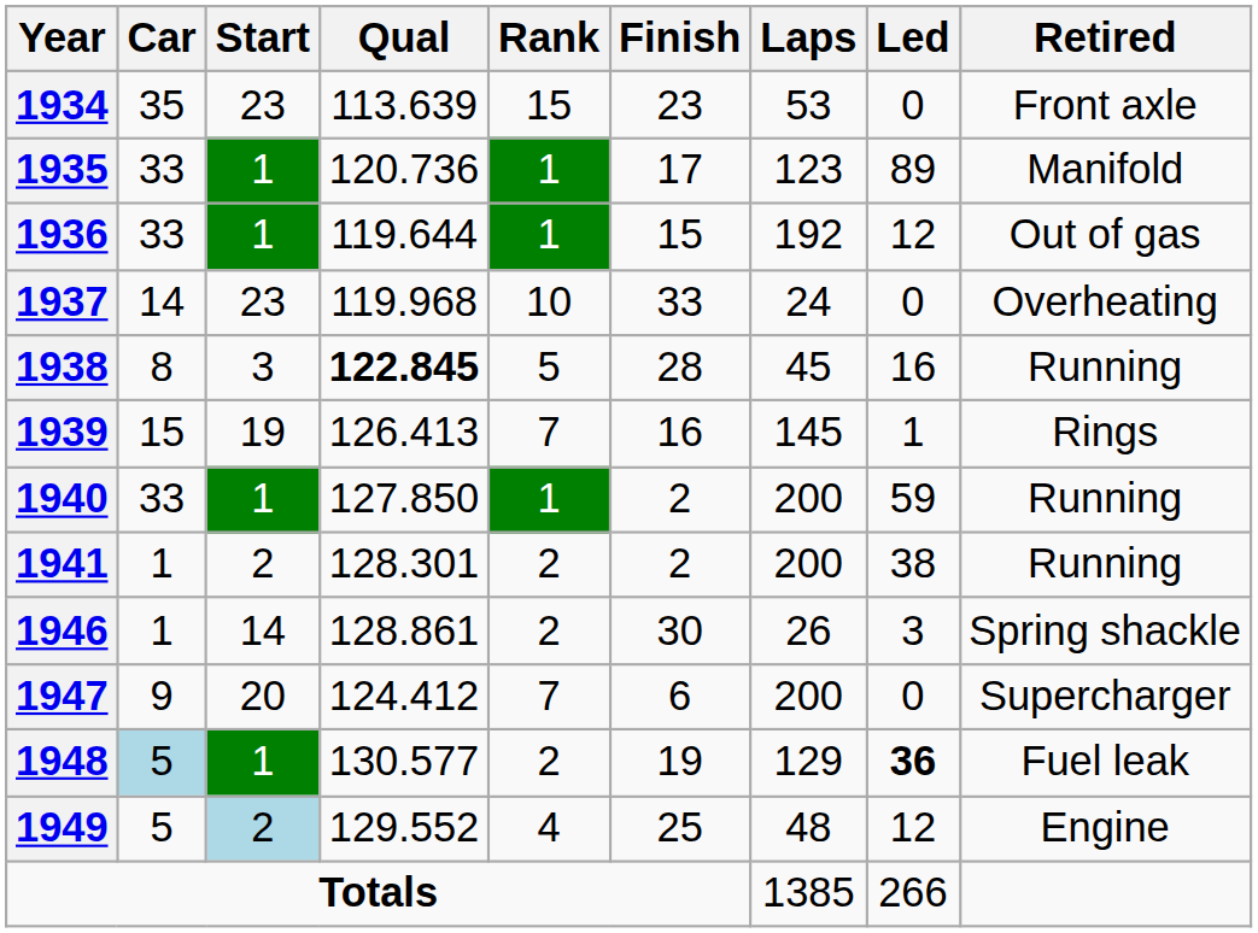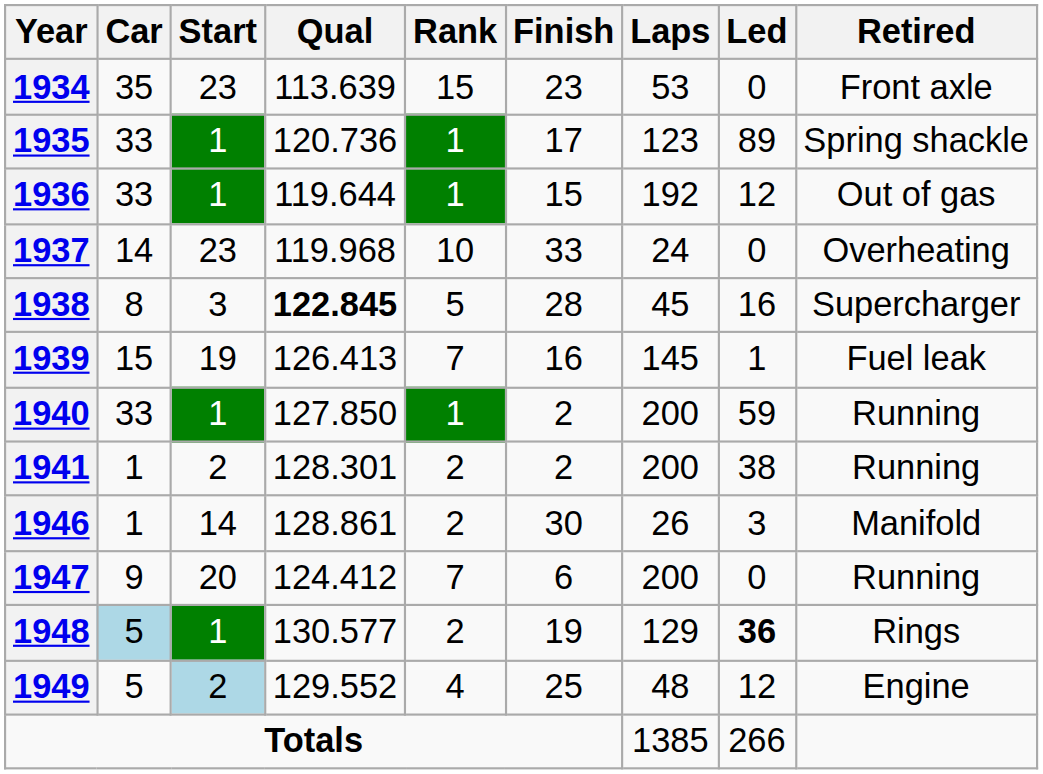1935 | Retired: Manifold -> Spring shackle
1938 | Retired: Running -> Supercharger
1939 | Retired: Rings -> Fuel leak
1946 | Retired: Spring shackle -> Manifold
1947 | Retired: Supercharger -> Running
1948 | Retired: Fuel leak -> Rings
